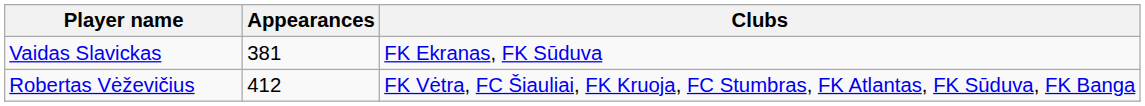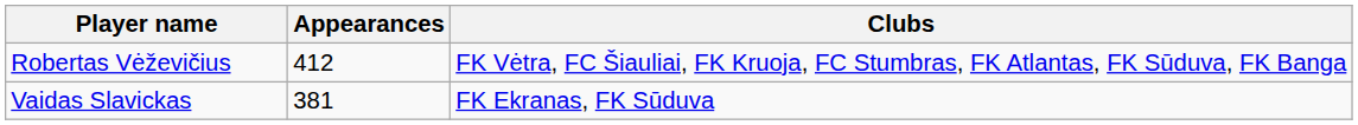rows swapped: Robertas Vėževičius <-> Vaidas Slavickas
